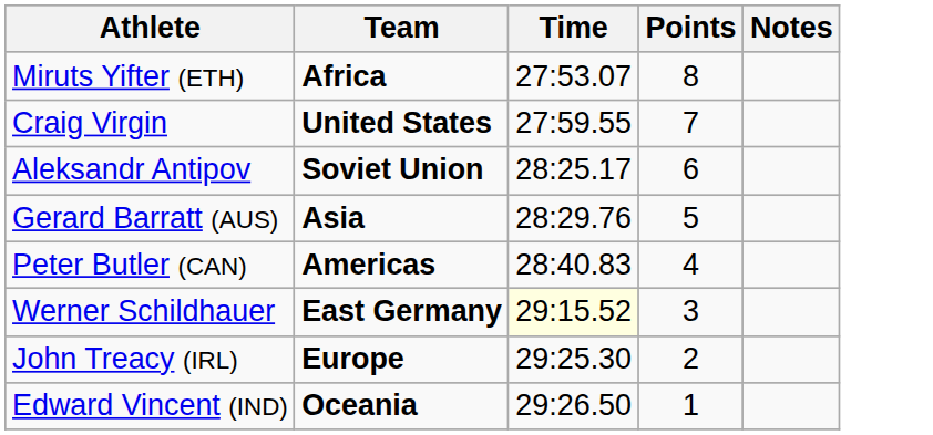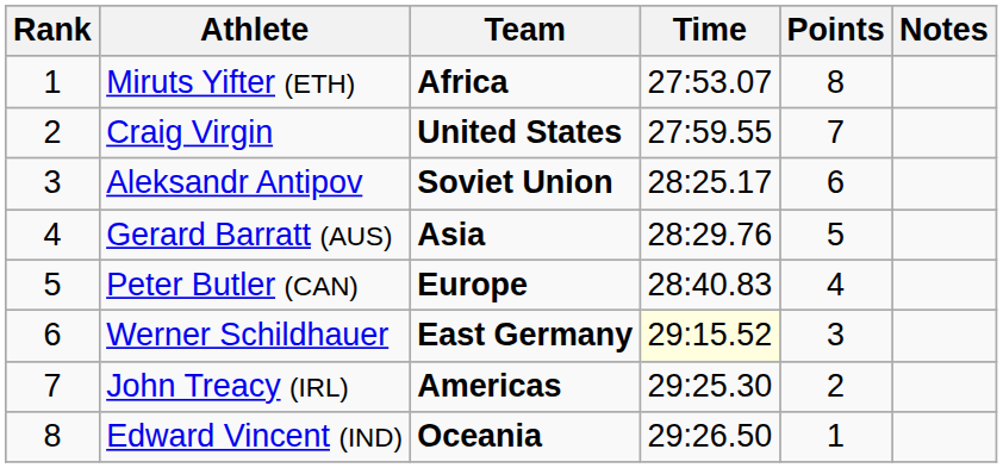+ column: Rank | 1 | 2 | 3 | 4 | 5 | 6 | 7 | 8
Peter Butler (CAN) | Team: Americas -> Europe
John Treacy (IRL) | Team: Europe -> Americas
